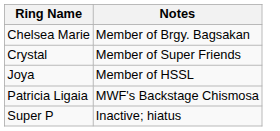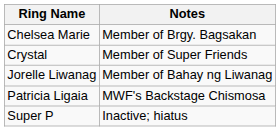+ row: Jorelle Liwanag | Member of Bahay ng Liwanag
- row: Joya | Member of HSSL
